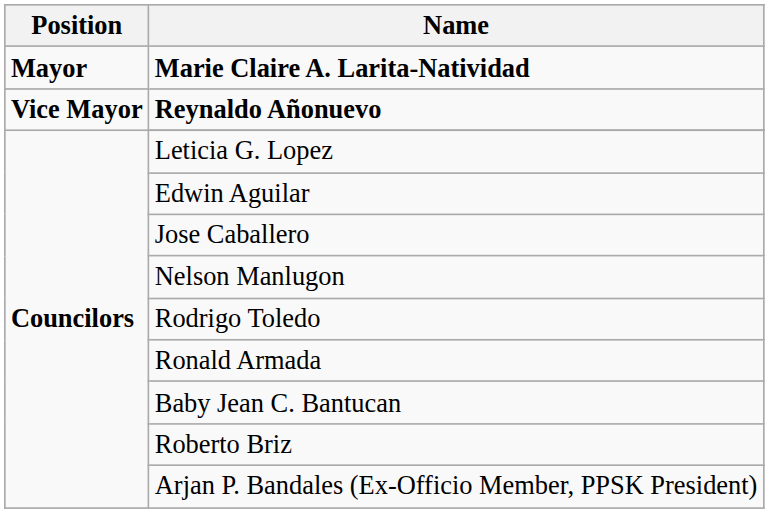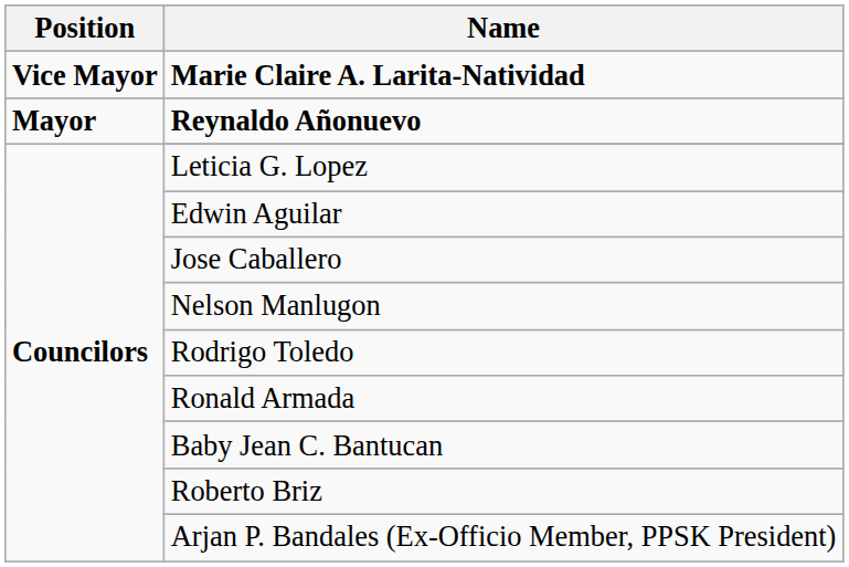Marie Claire A. Larita-Natividad | Position: Mayor -> Vice Mayor
Reynaldo Añonuevo | Position: Vice Mayor -> Mayor
